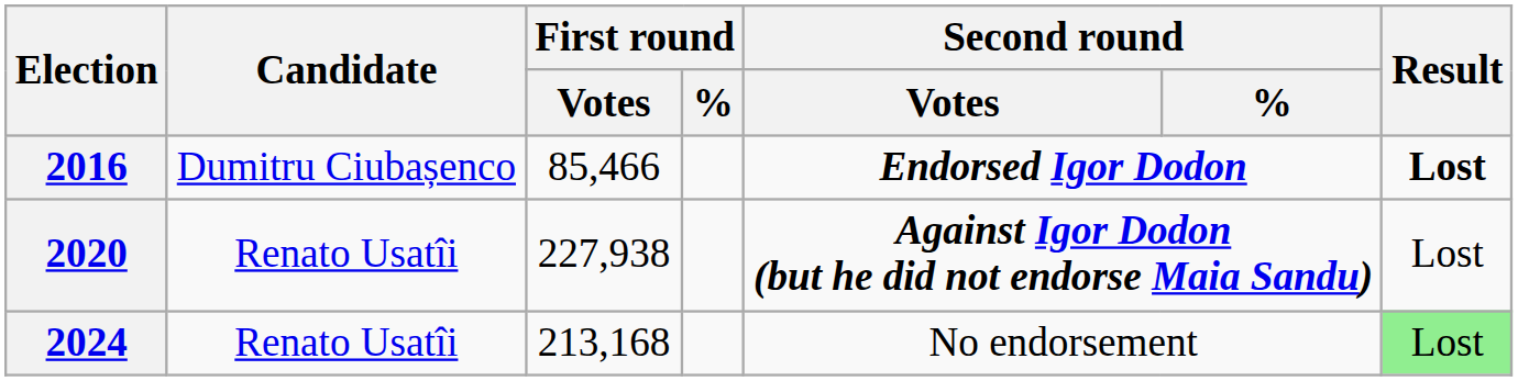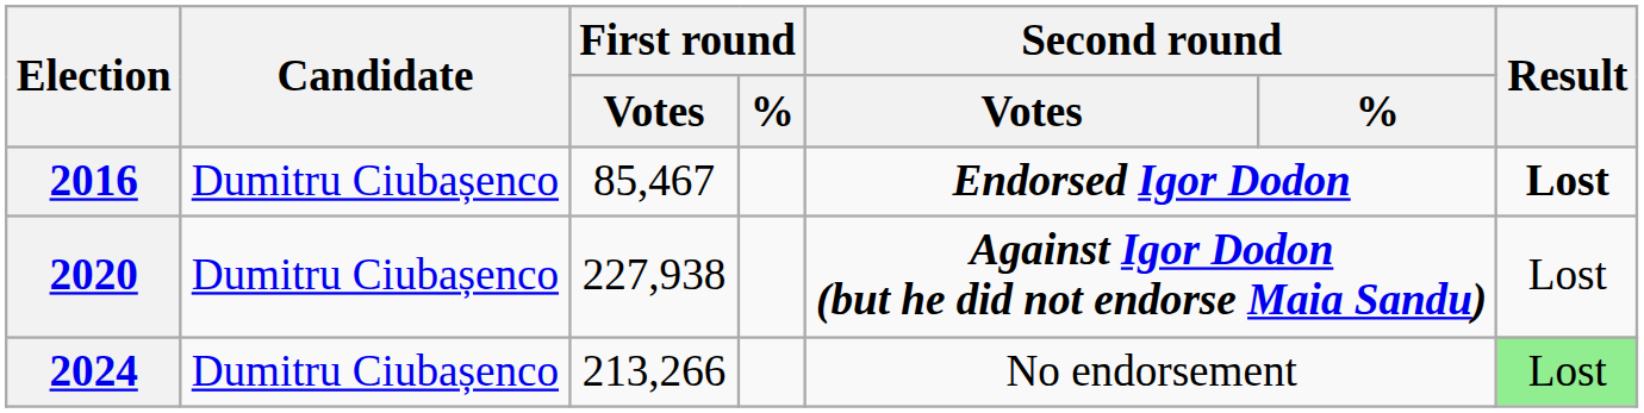2016 | First round / Votes: 85,466 -> 85,467
2020 | Candidate: Renato Usatîi -> Dumitru Ciubașenco
2024 | Candidate: Renato Usatîi -> Dumitru Ciubașenco
2024 | First round / Votes: 213,168 -> 213,266
